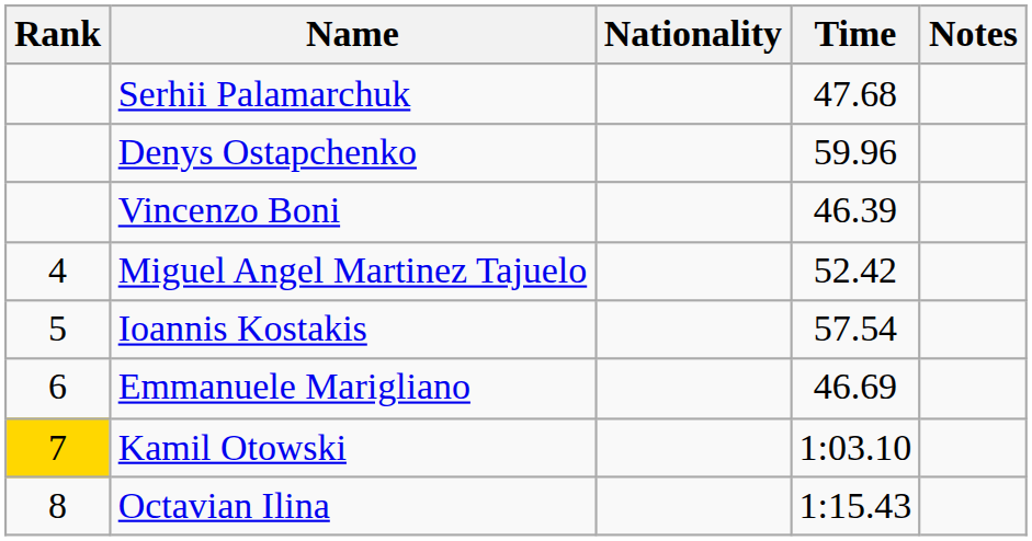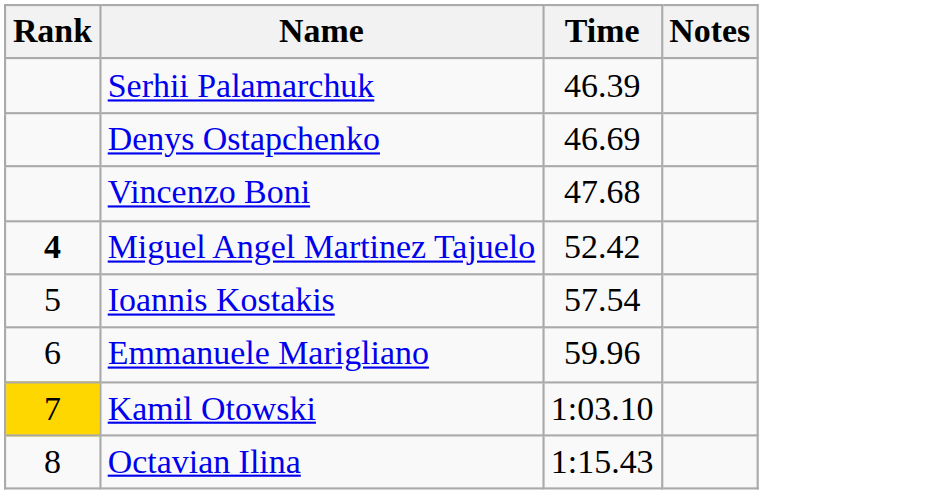- column: Nationality
Serhii Palamarchuk | Time: 47.68 -> 46.39
Denys Ostapchenko | Time: 59.96 -> 46.69
Vincenzo Boni | Time: 46.39 -> 47.68
Miguel Angel Martinez Tajuelo | Rank: normal -> bold
Emmanuele Marigliano | Time: 46.69 -> 59.96
